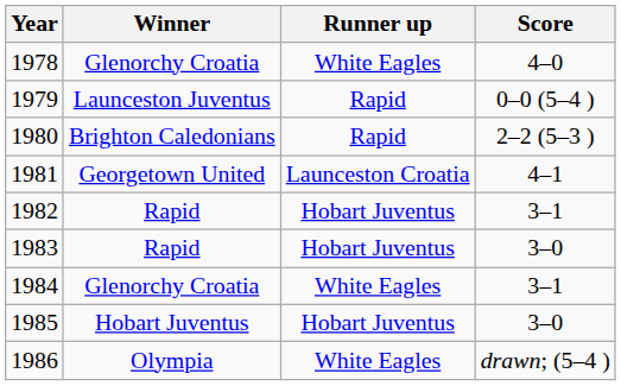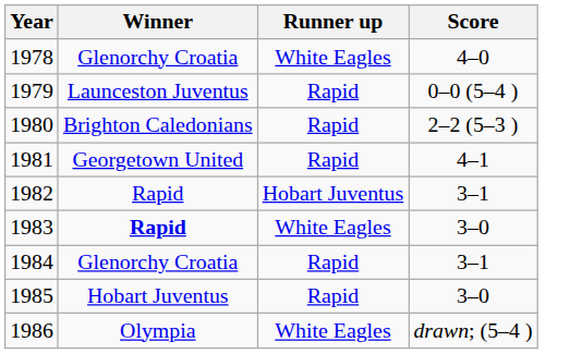1981 | Runner up: Launceston Croatia -> Rapid
1983 | Winner: normal -> bold
1983 | Runner up: Hobart Juventus -> White Eagles
1984 | Runner up: White Eagles -> Rapid
1985 | Runner up: Hobart Juventus -> Rapid
